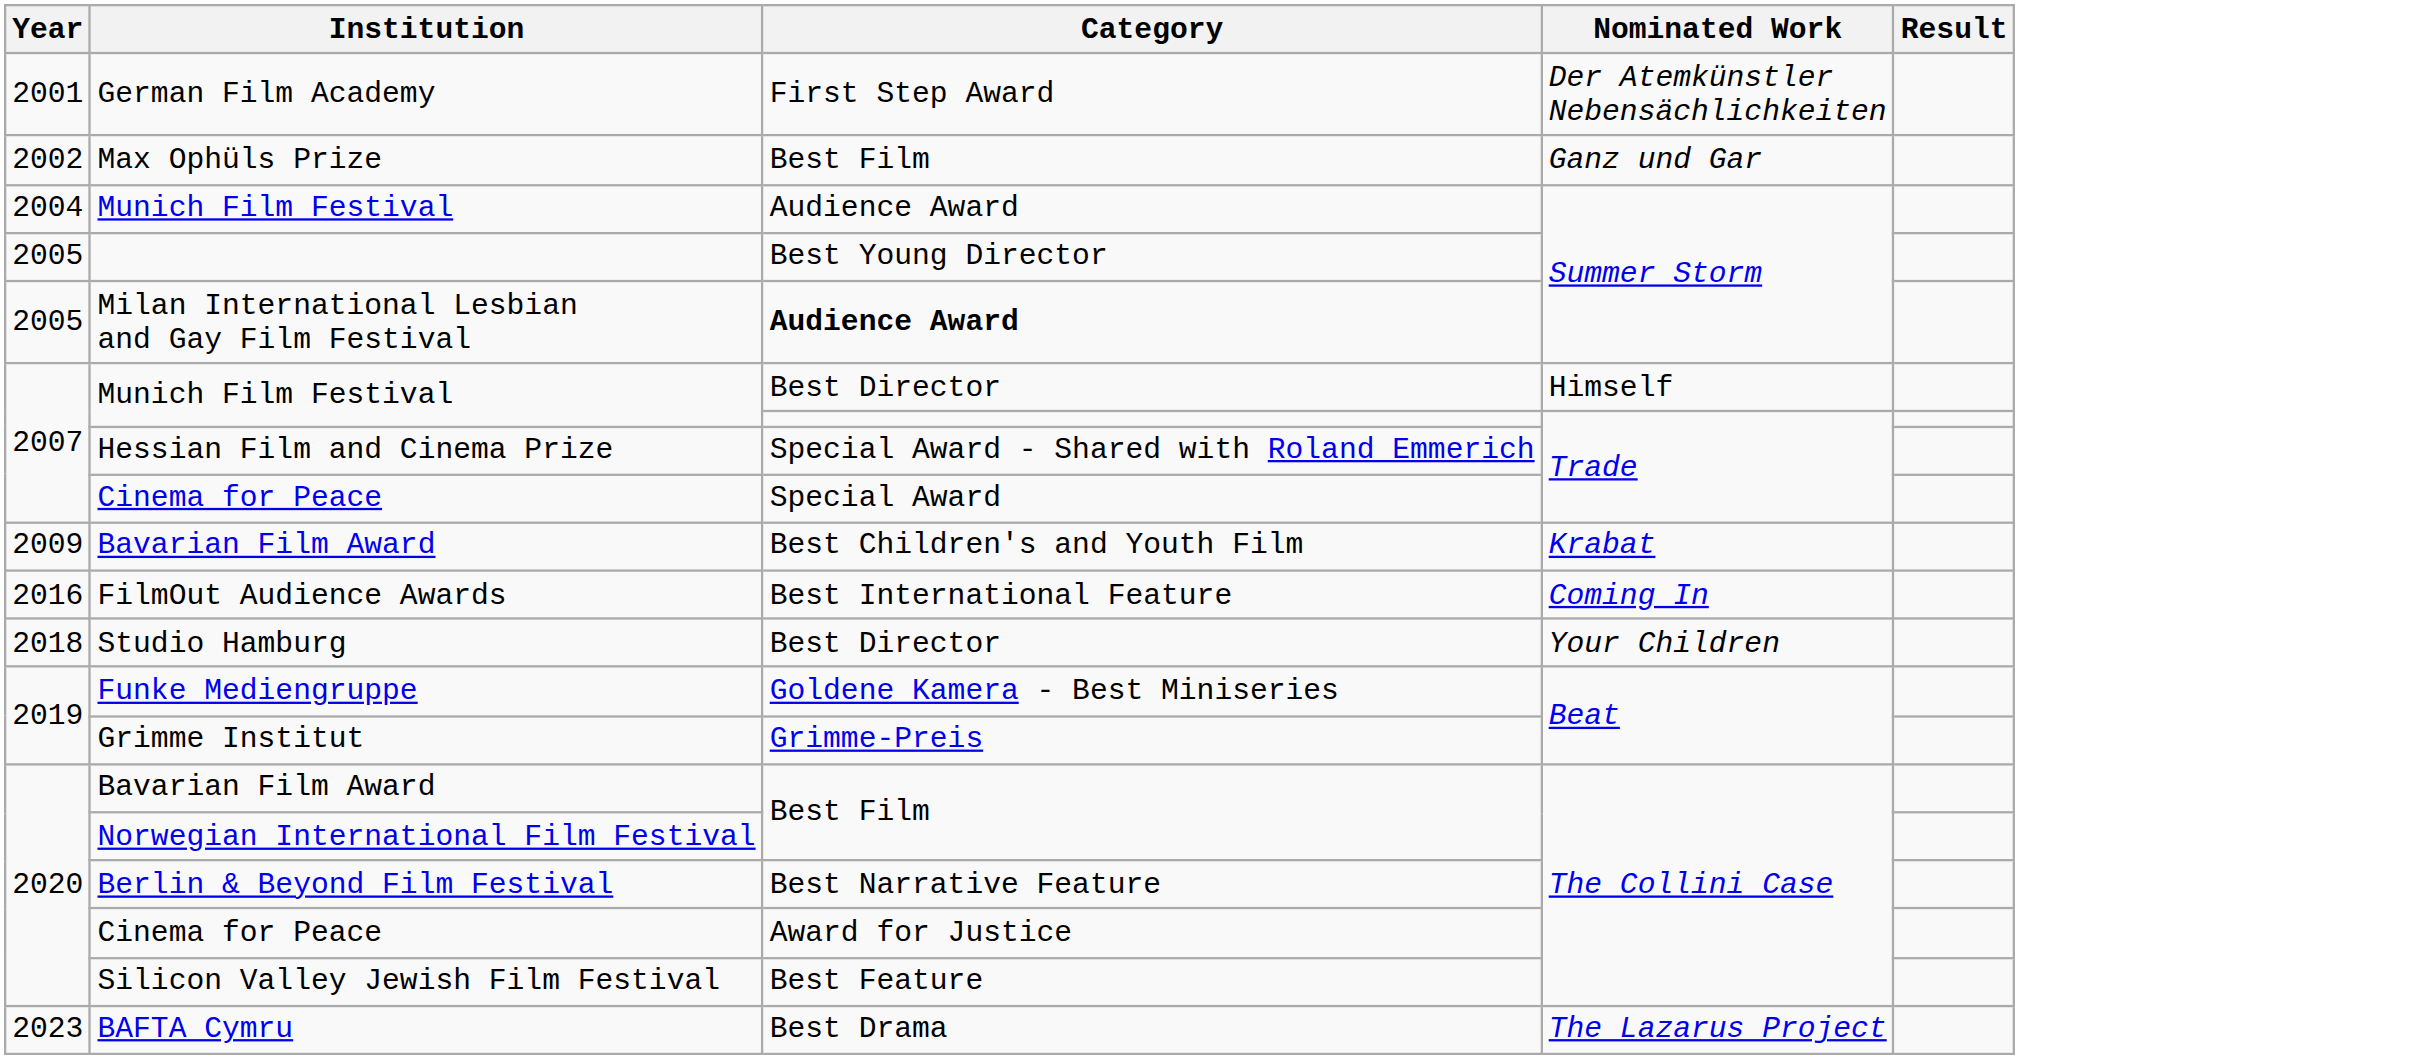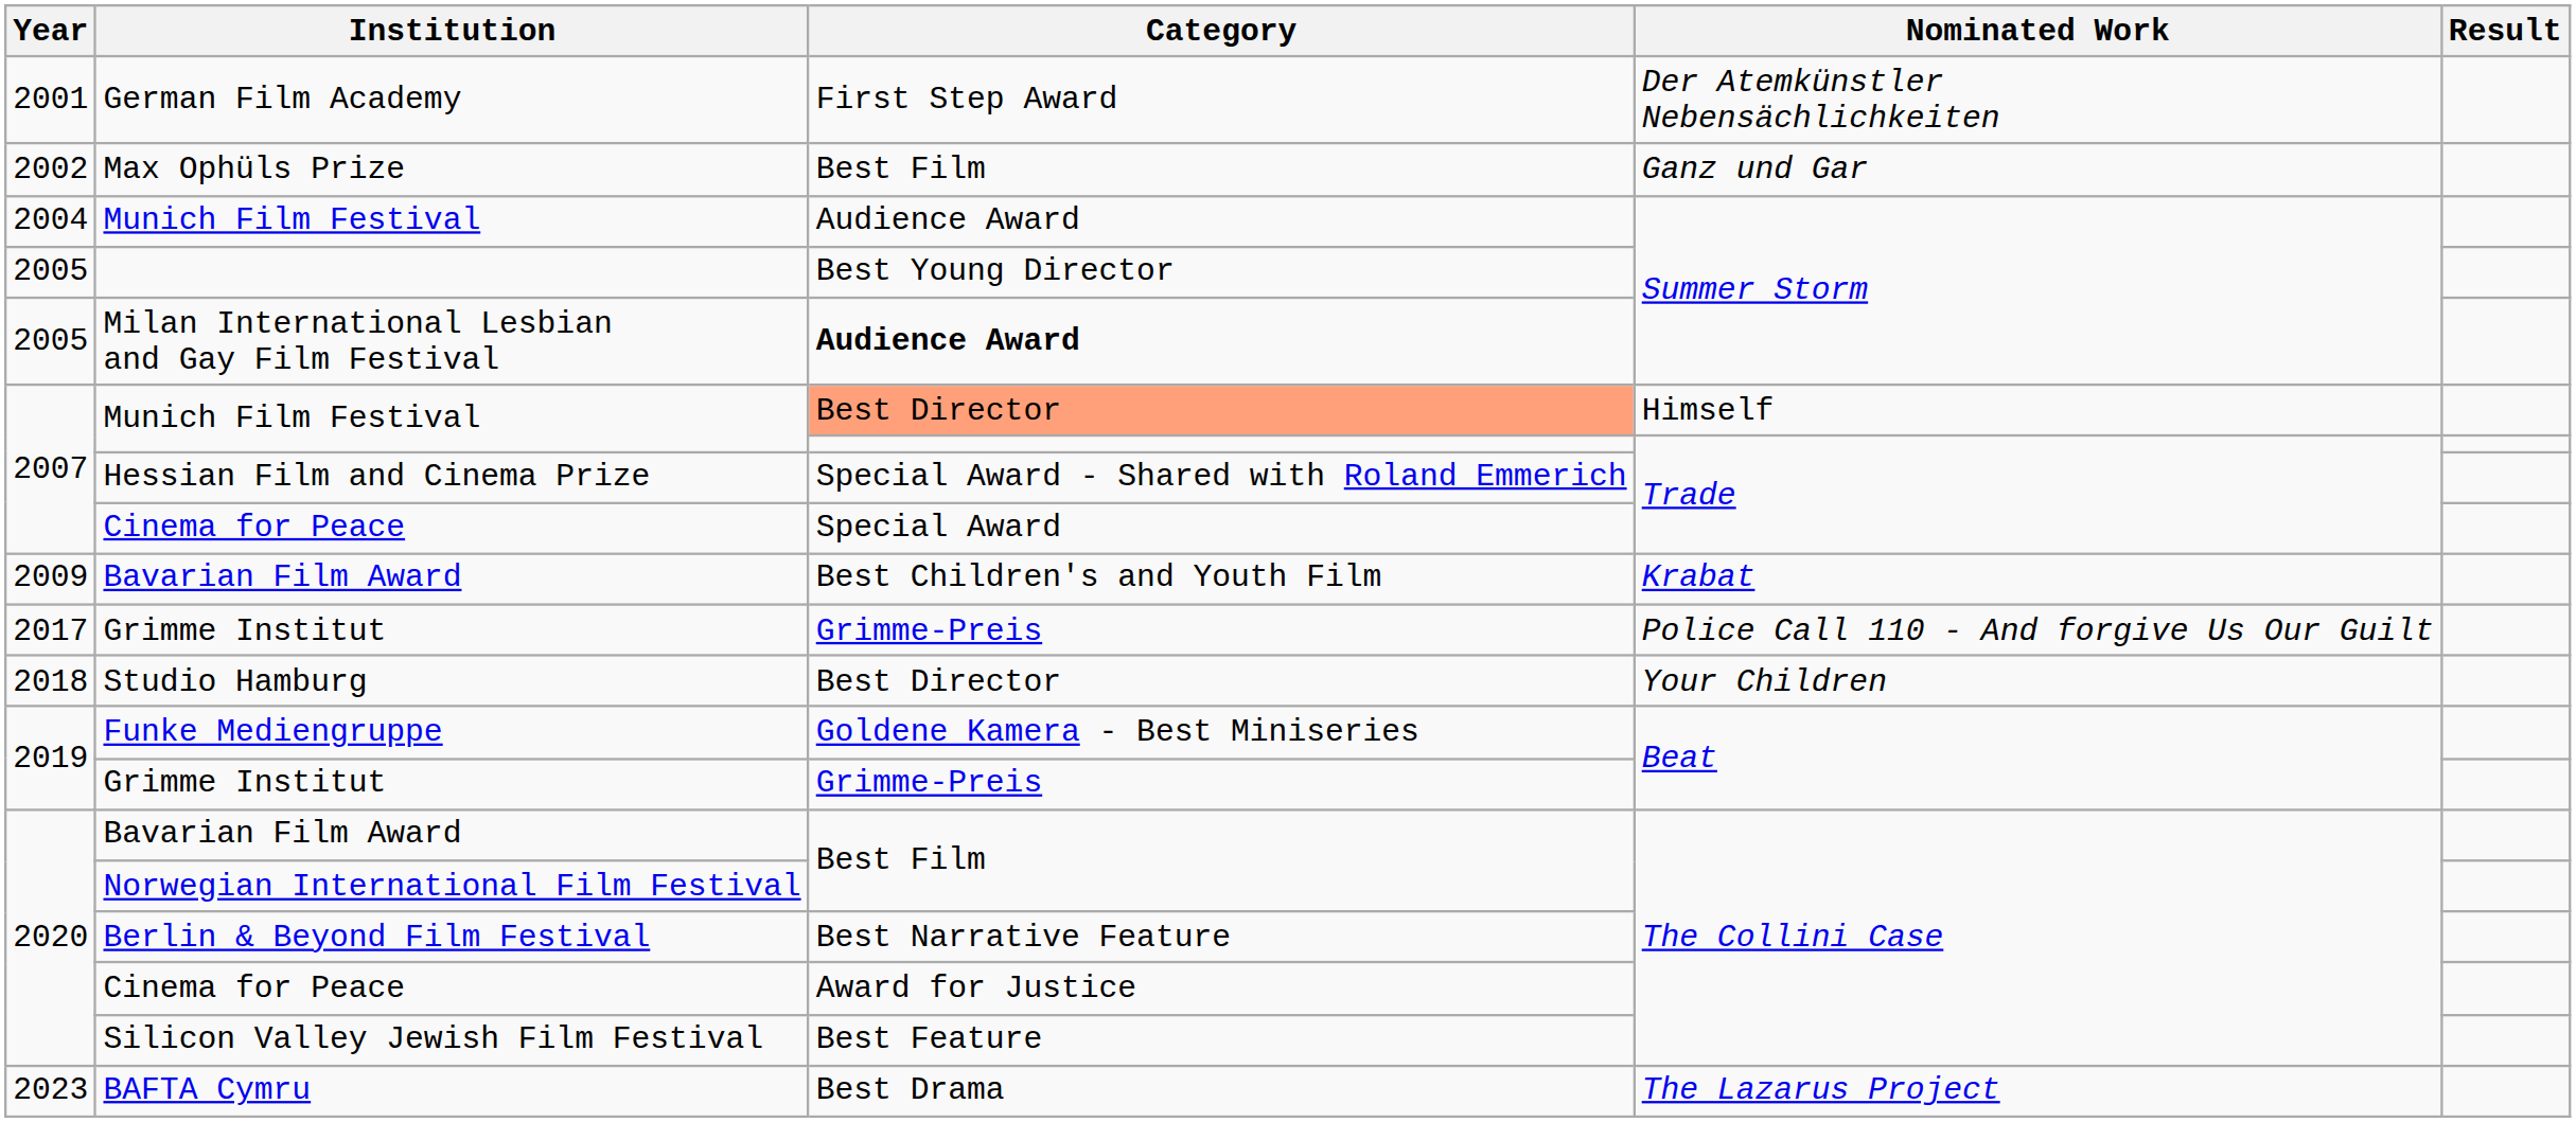Munich Film Festival / Himself | Category: no background -> lightsalmon background
- row: 2016 | FilmOut Audience Awards | Best International Feature | Coming In
+ row: 2017 | Grimme Institut | Grimme-Preis | Police Call 110 - And forgive Us Our Guilt
